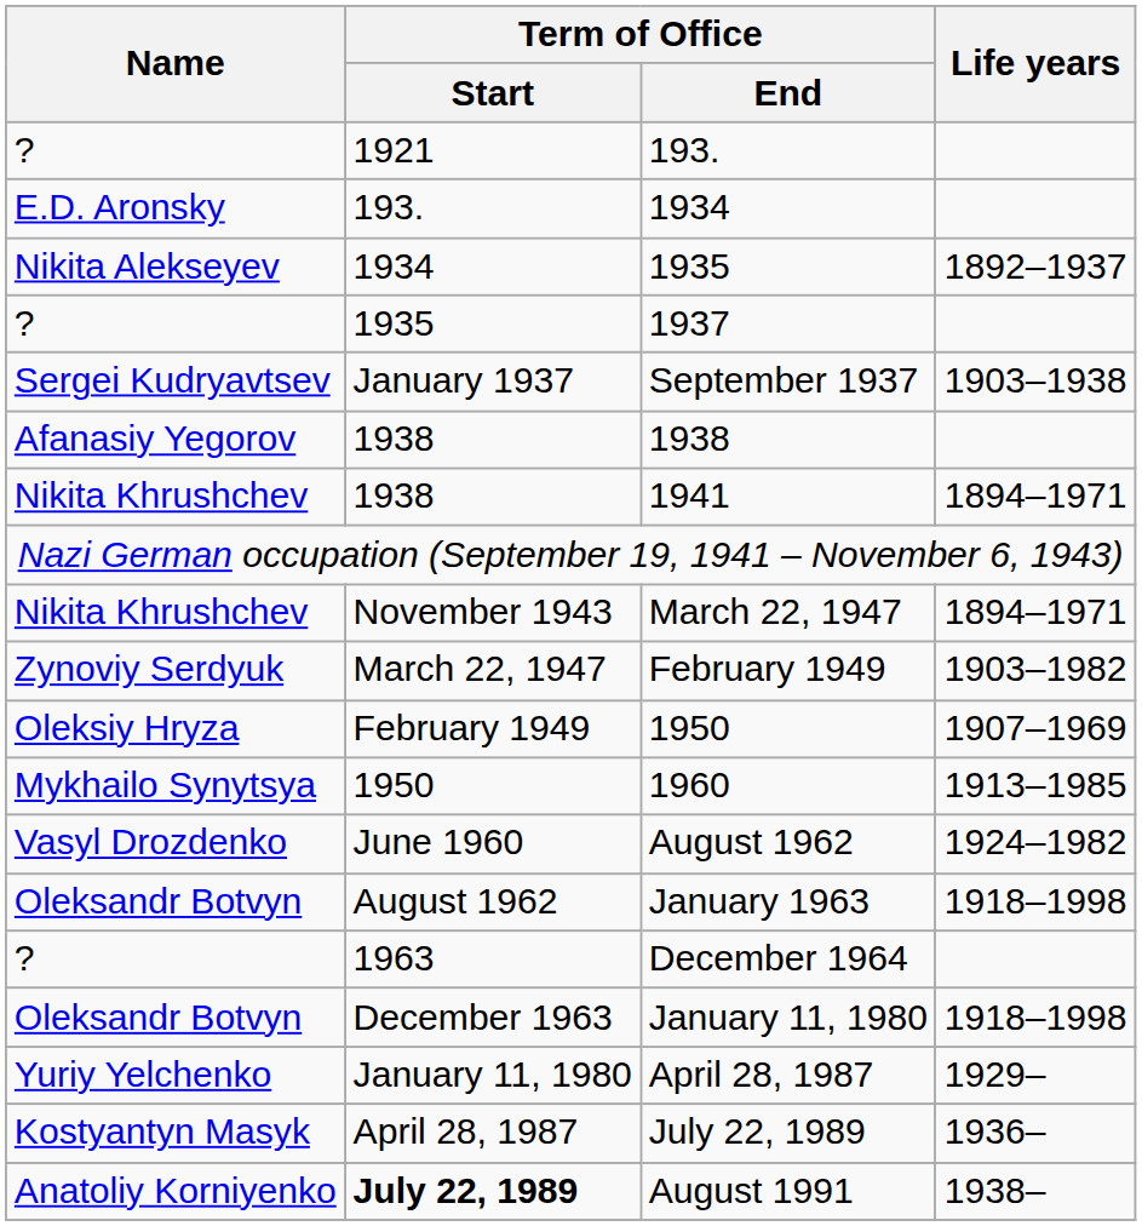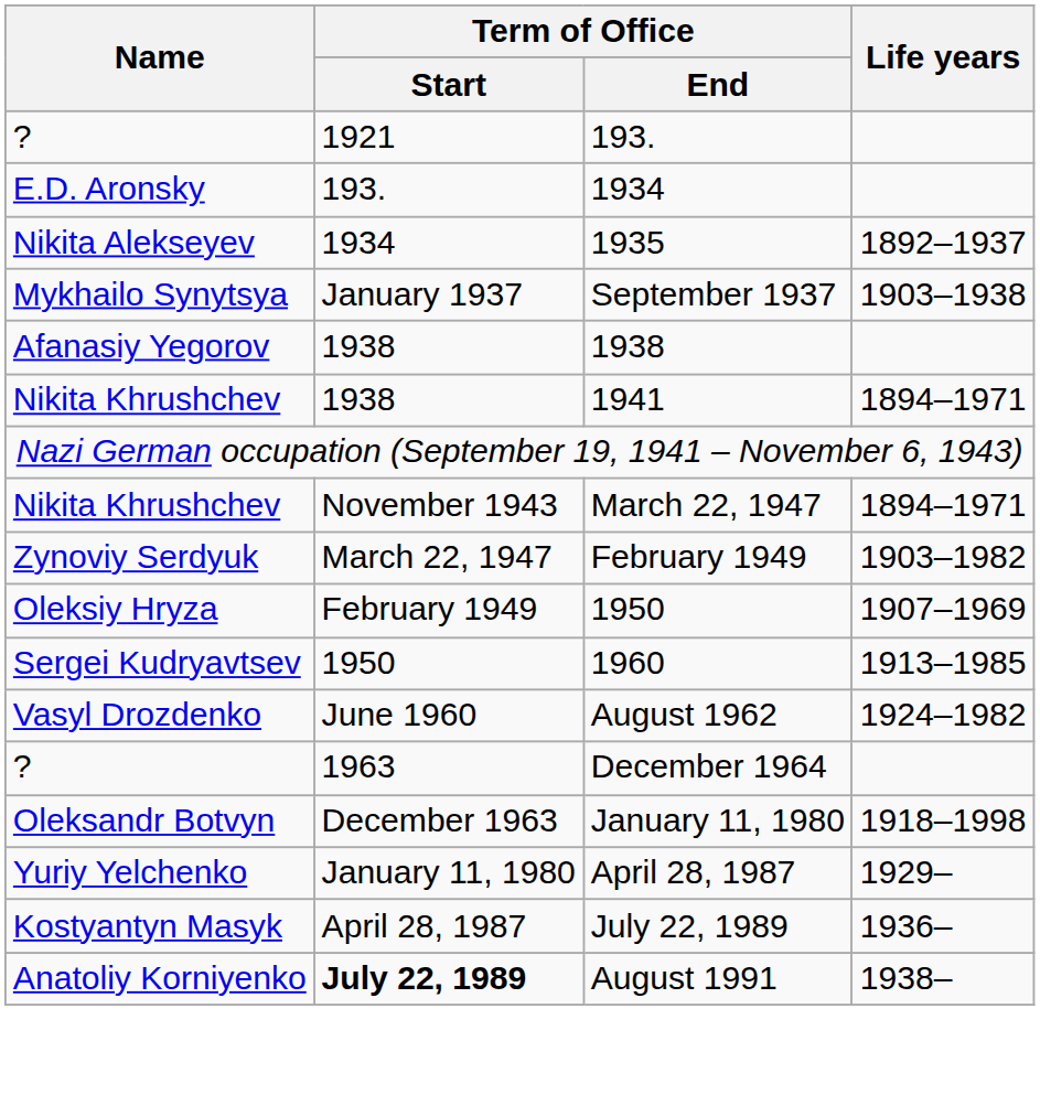- row: ? | 1935 | 1937
September 1937 | Name: Sergei Kudryavtsev -> Mykhailo Synytsya
1960 | Name: Mykhailo Synytsya -> Sergei Kudryavtsev
- row: Oleksandr Botvyn | August 1962 | January 1963 | 1918–1998
